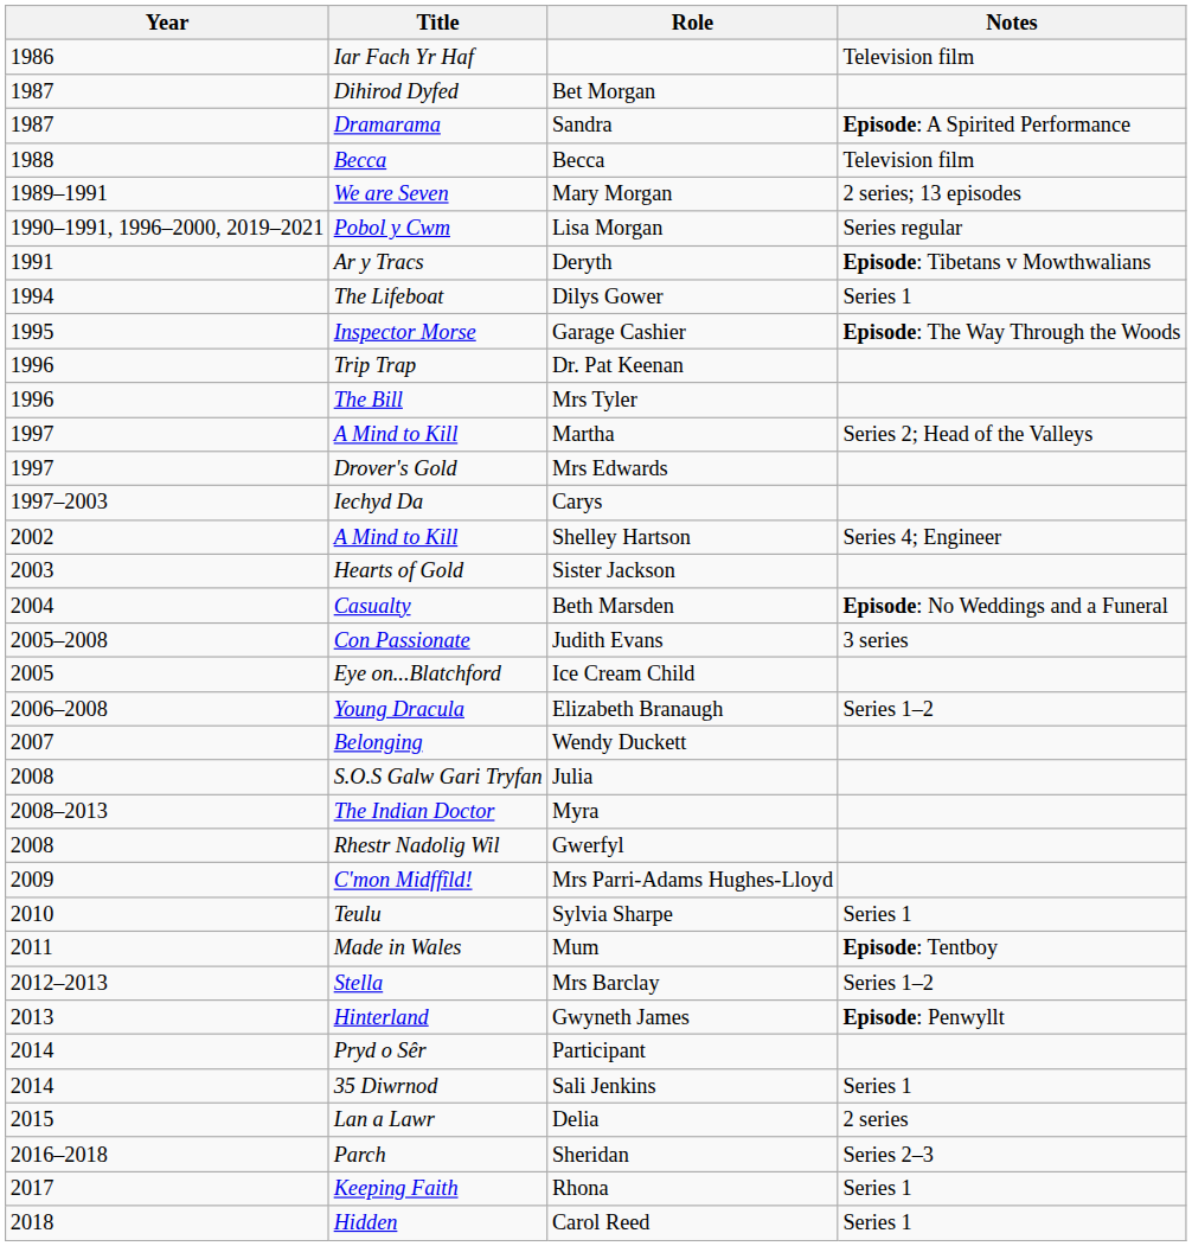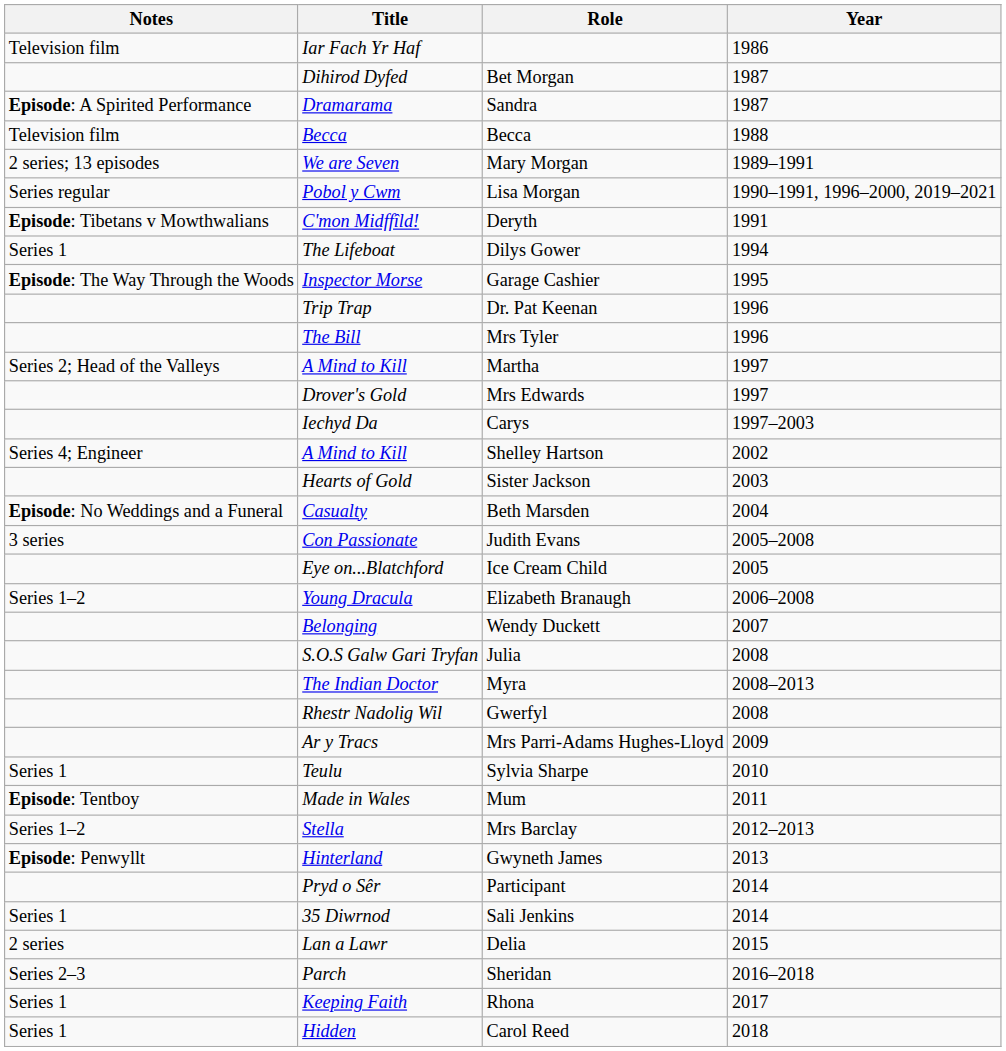columns swapped: Year <-> Notes
Deryth | Title: Ar y Tracs -> C'mon Midffîld!
Mrs Parri-Adams Hughes-Lloyd | Title: C'mon Midffîld! -> Ar y Tracs
